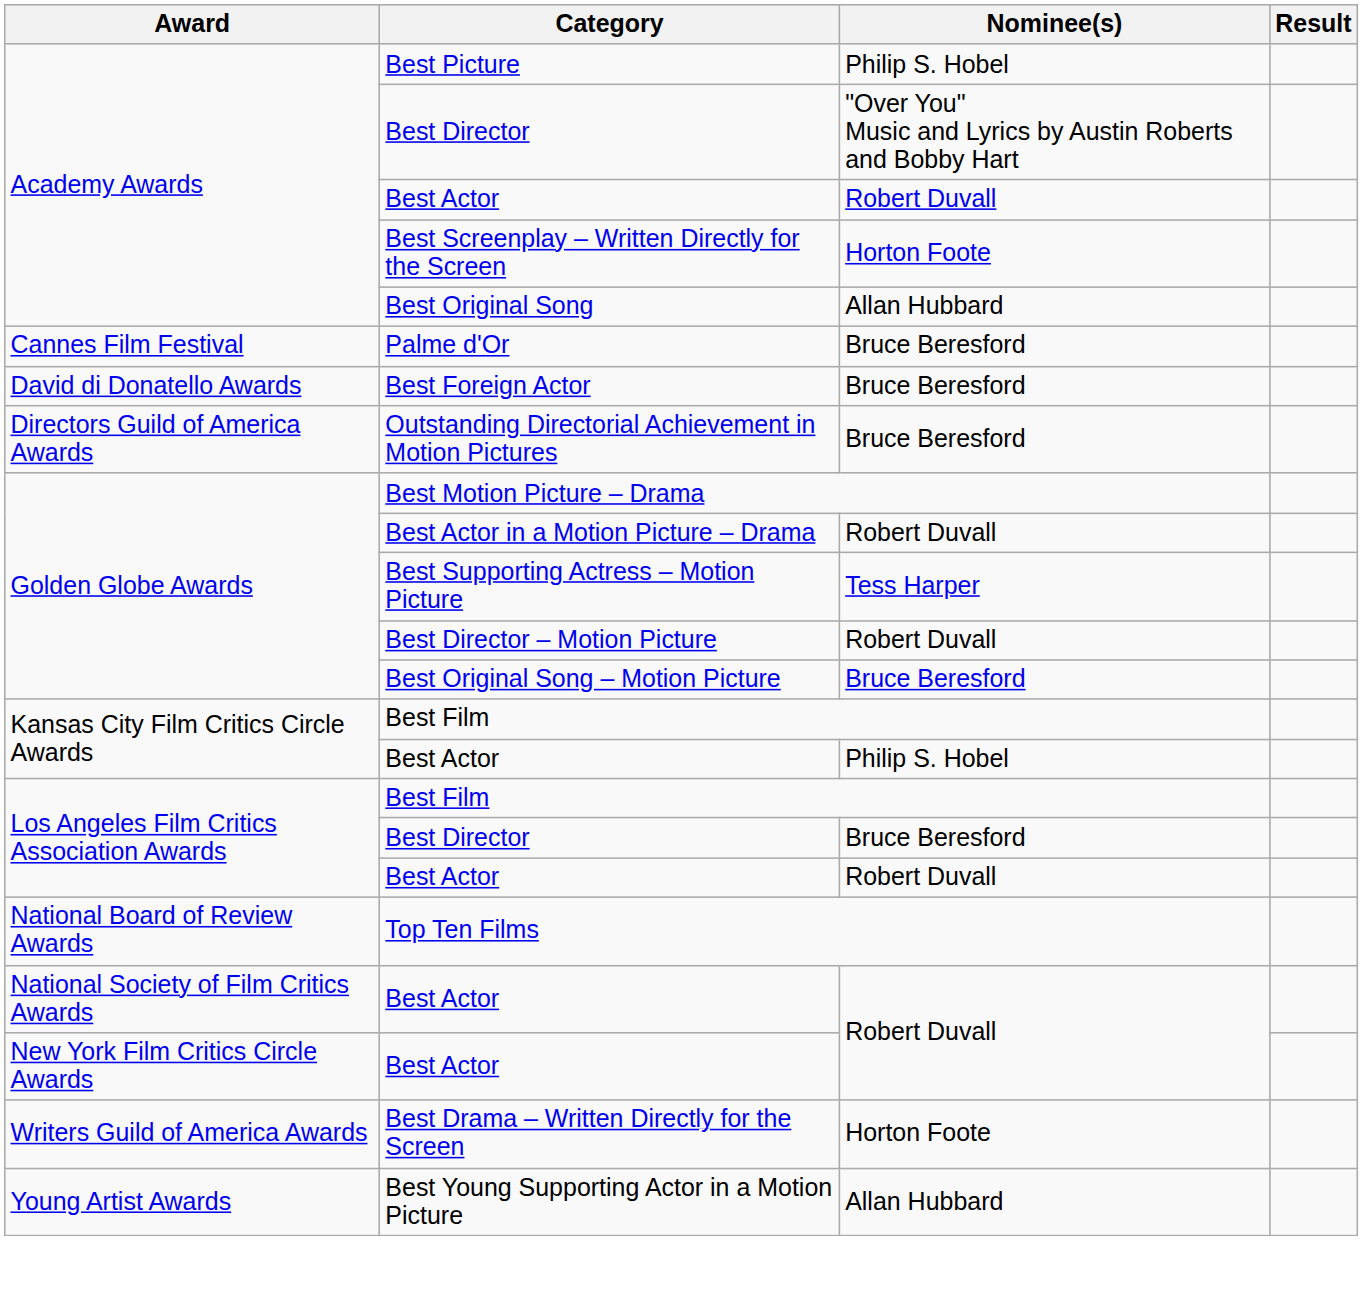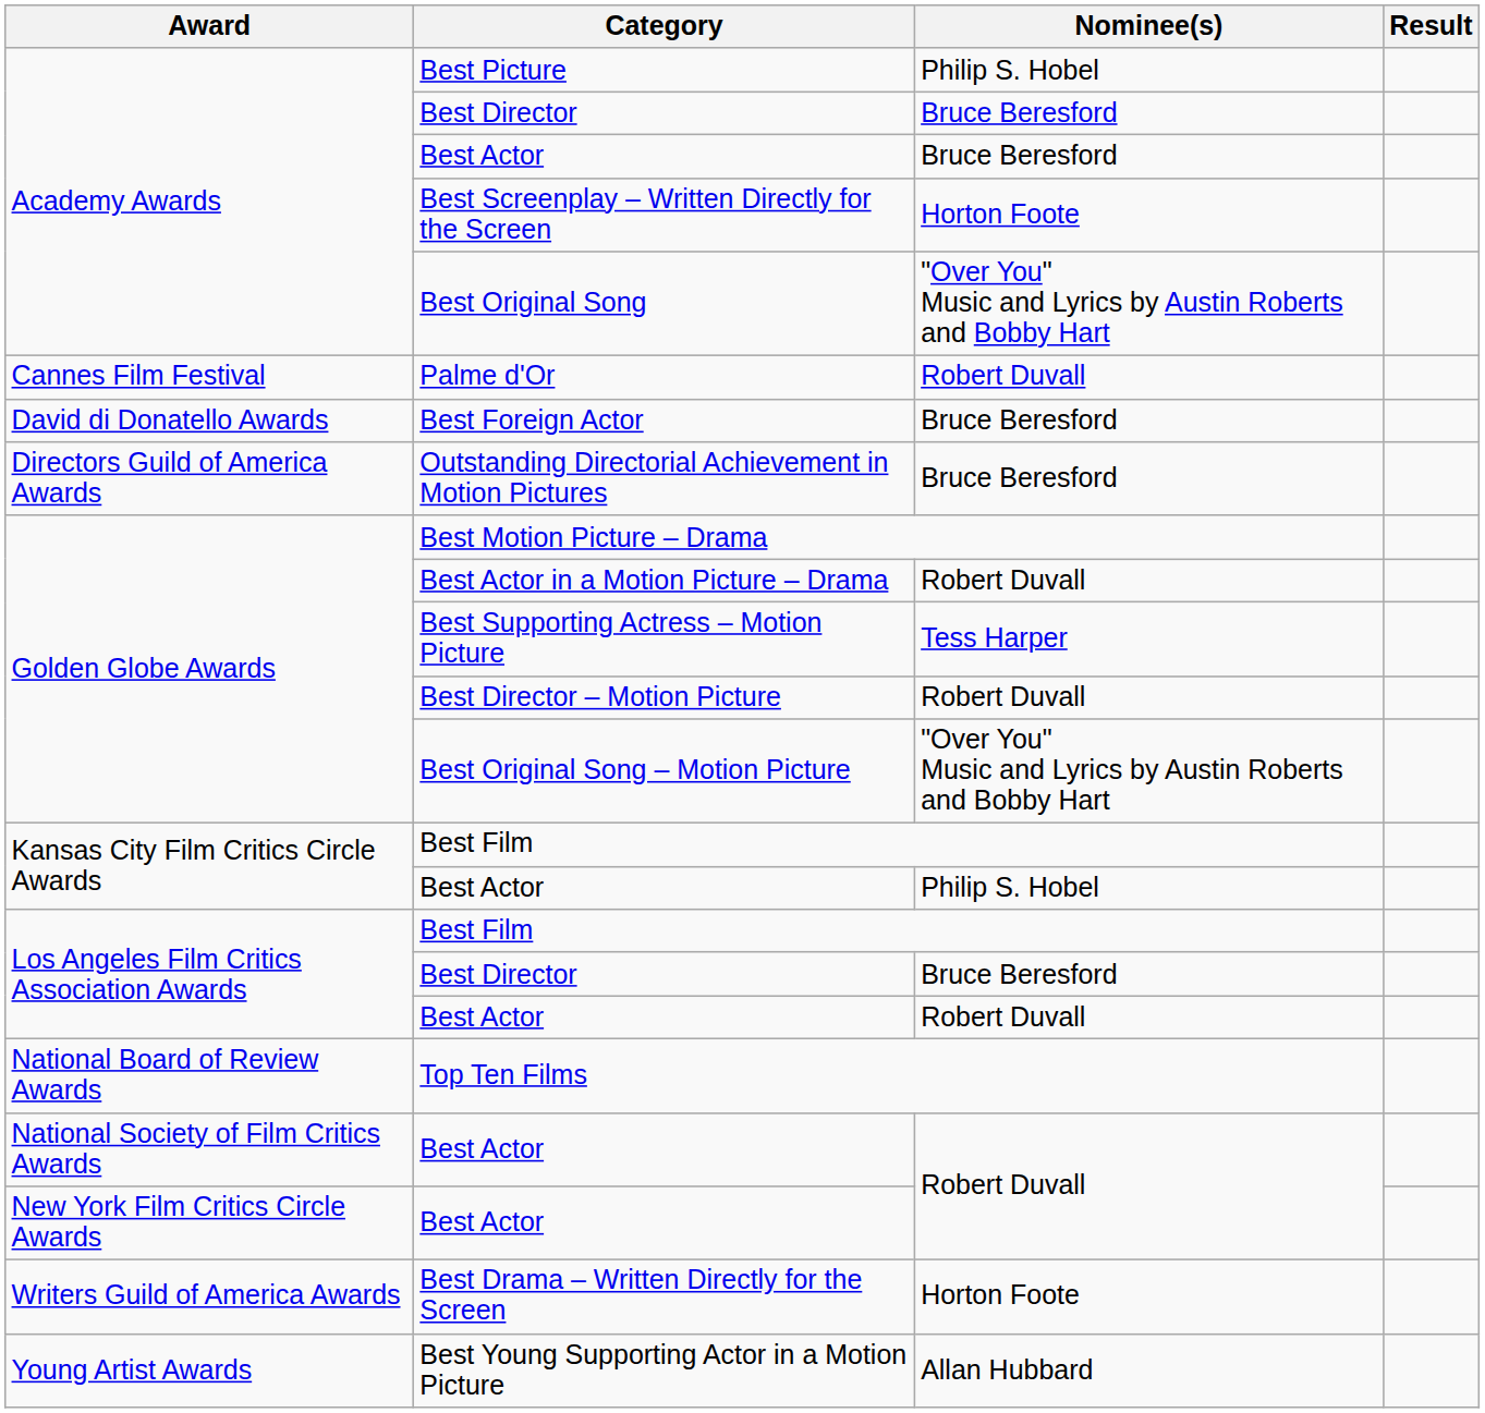Academy Awards / Best Director | Nominee(s): "Over You" Music and Lyrics by Austin Roberts and Bobby Hart -> Bruce Beresford
Academy Awards / Best Actor | Nominee(s): Robert Duvall -> Bruce Beresford
Best Original Song | Nominee(s): Allan Hubbard -> "Over You" Music and Lyrics by Austin Roberts and Bobby Hart
Palme d'Or | Nominee(s): Bruce Beresford -> Robert Duvall
Best Original Song – Motion Picture | Nominee(s): Bruce Beresford -> "Over You" Music and Lyrics by Austin Roberts and Bobby Hart
